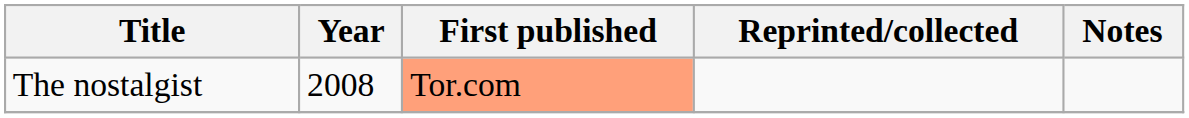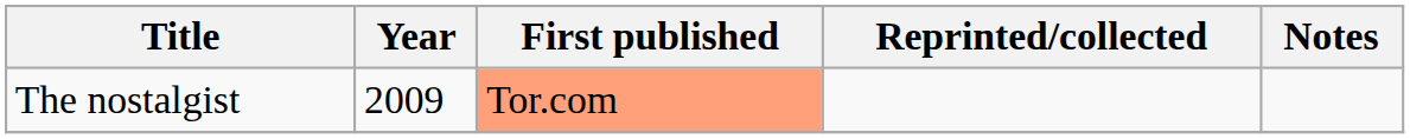The nostalgist | Year: 2008 -> 2009
